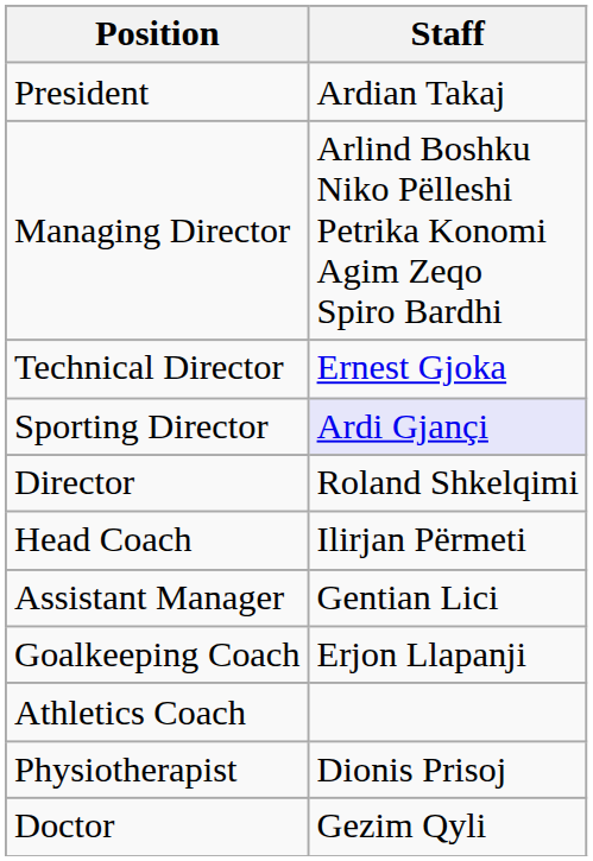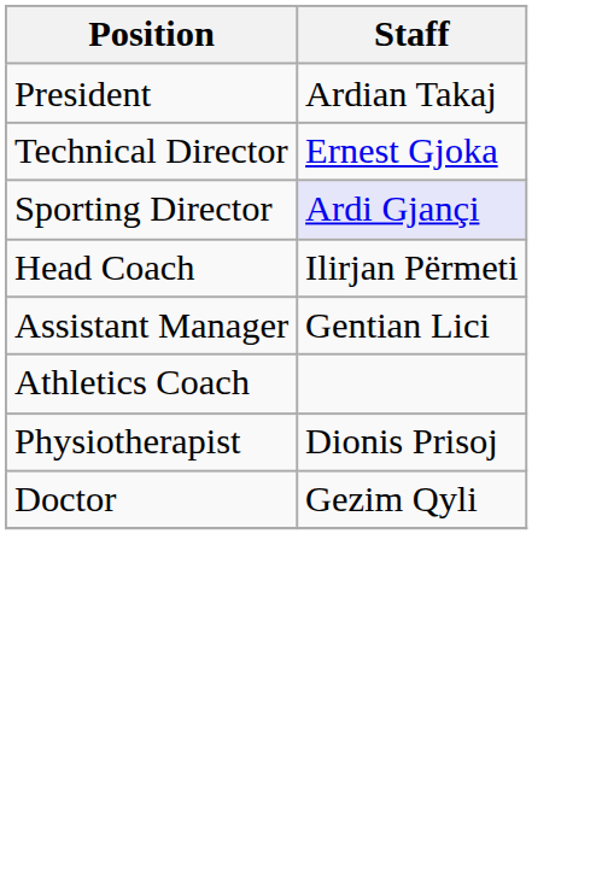- row: Managing Director | Arlind Boshku Niko Pëlleshi Petrika Konomi Agim Zeqo Spiro Bardhi
- row: Director | Roland Shkelqimi
- row: Goalkeeping Coach | Erjon Llapanji
